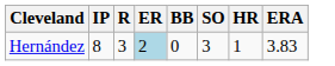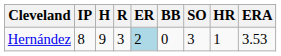+ column: H | 9
Hernández | ERA: 3.83 -> 3.53
